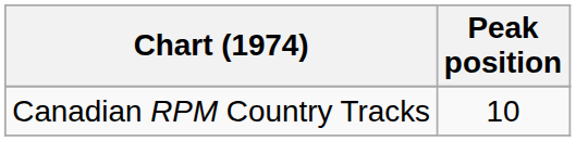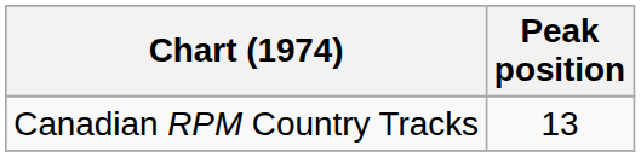Canadian RPM Country Tracks | Peak position: 10 -> 13
